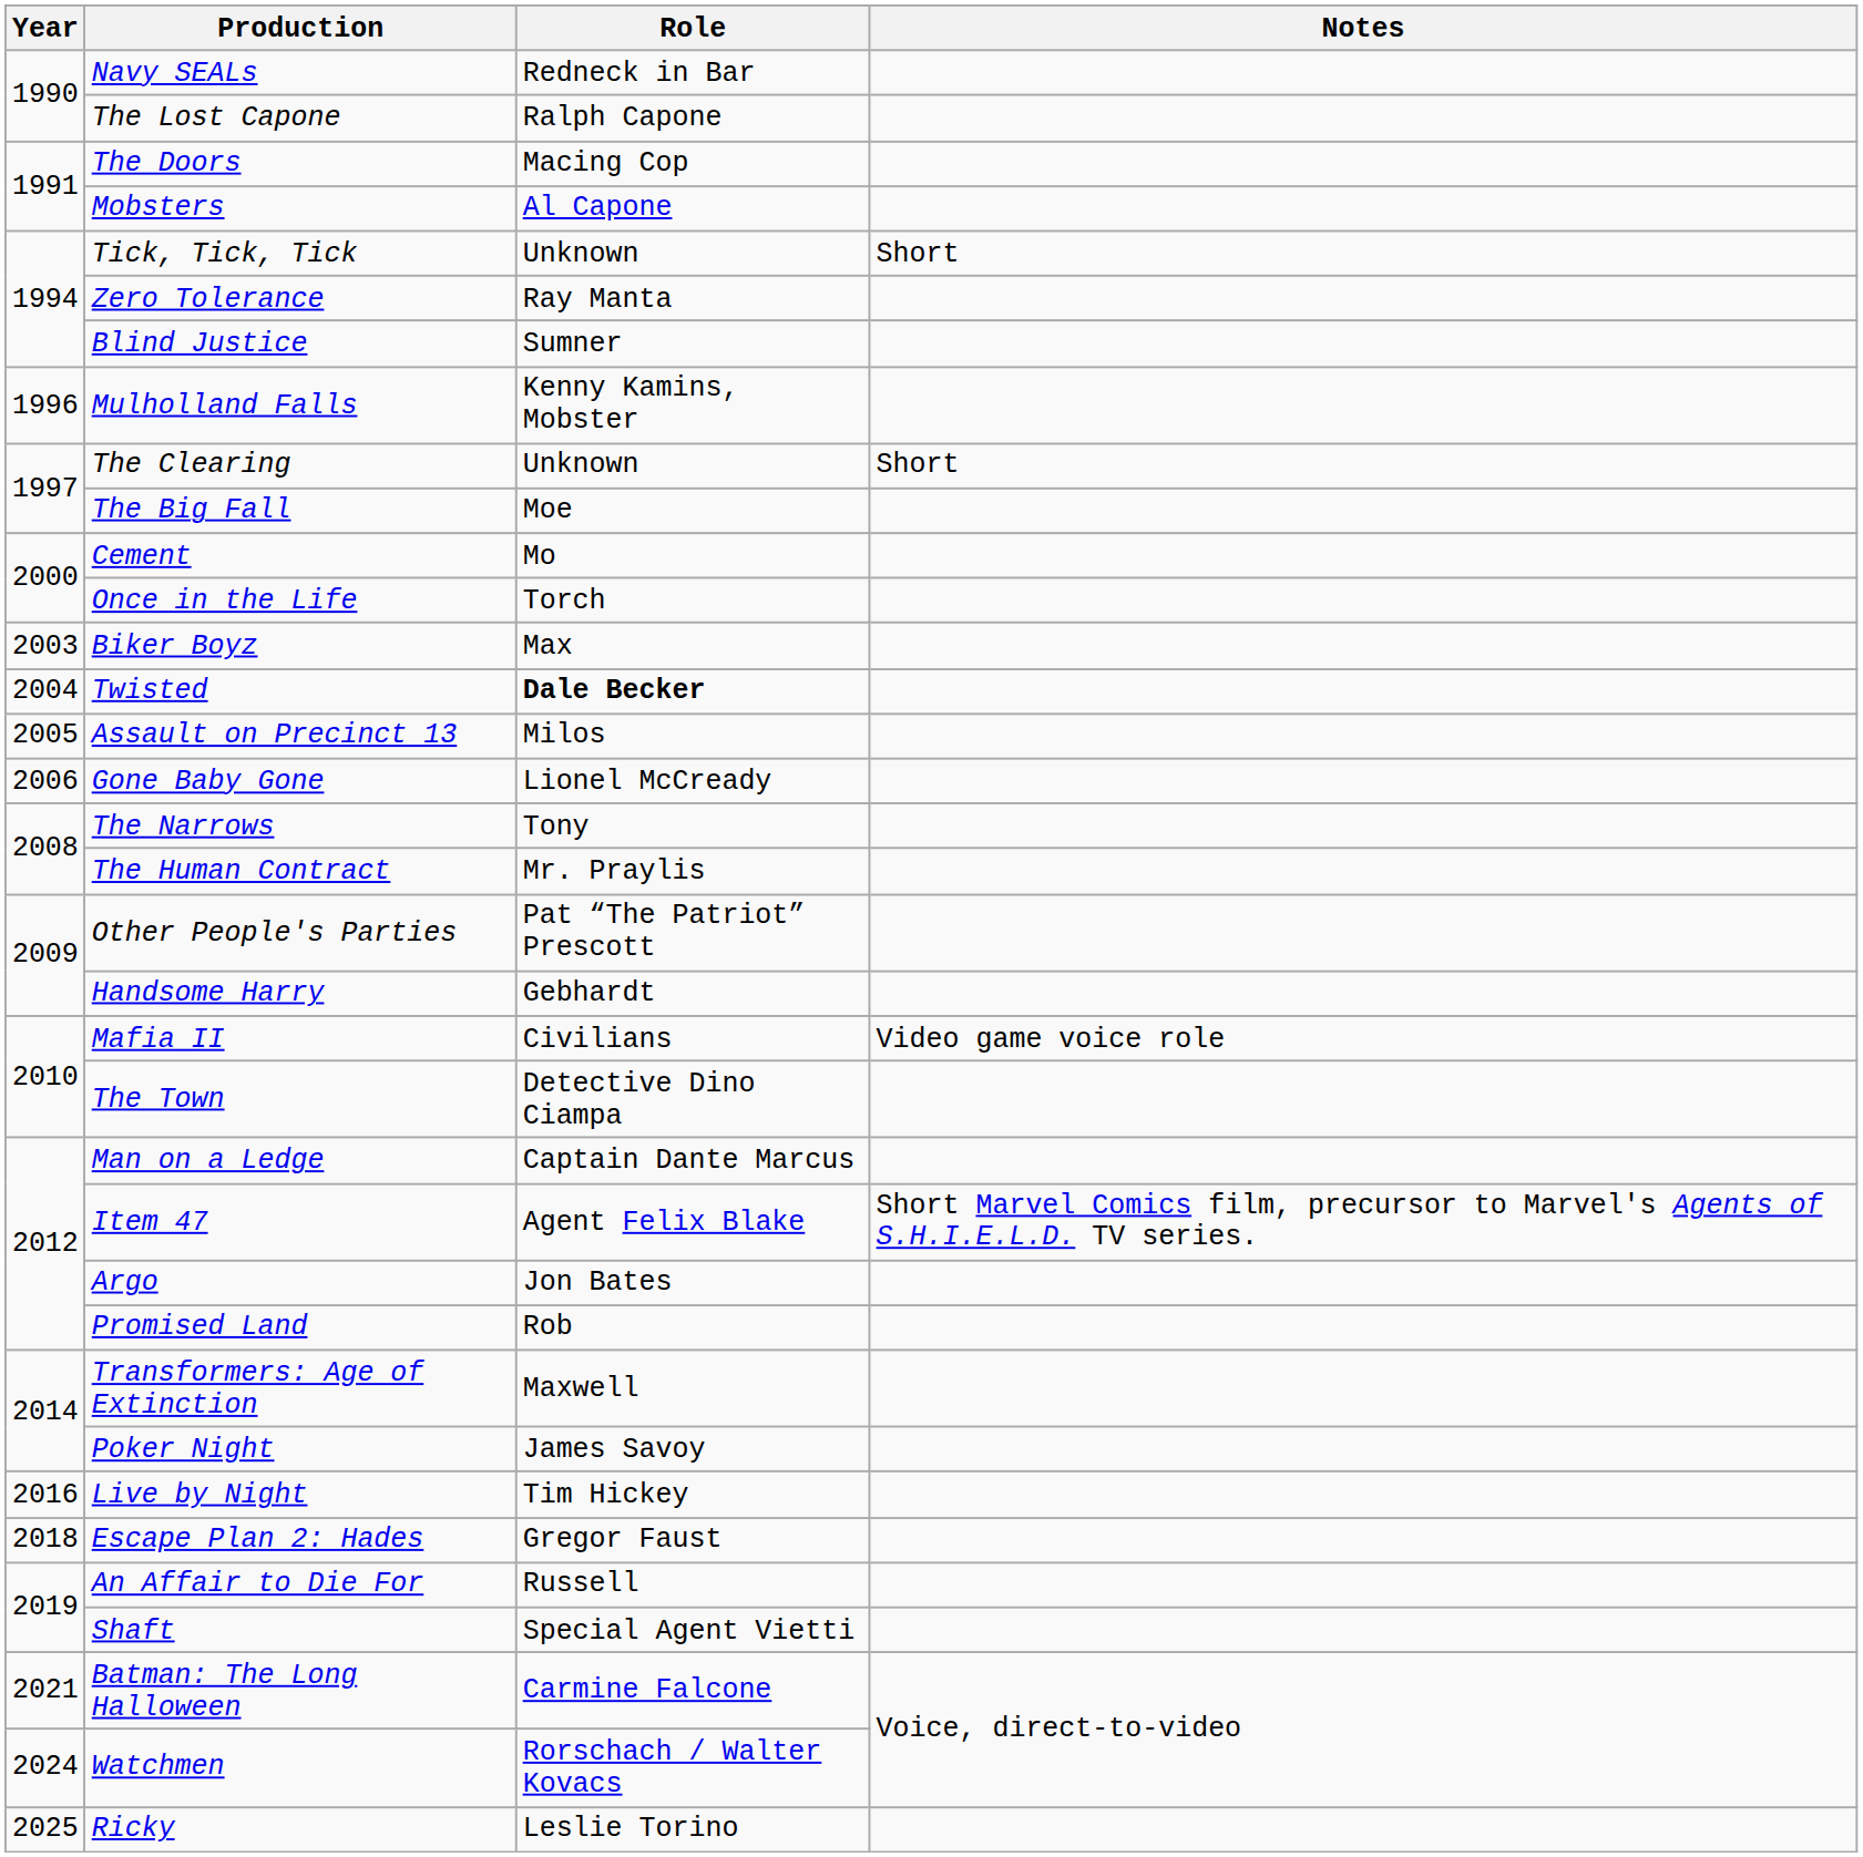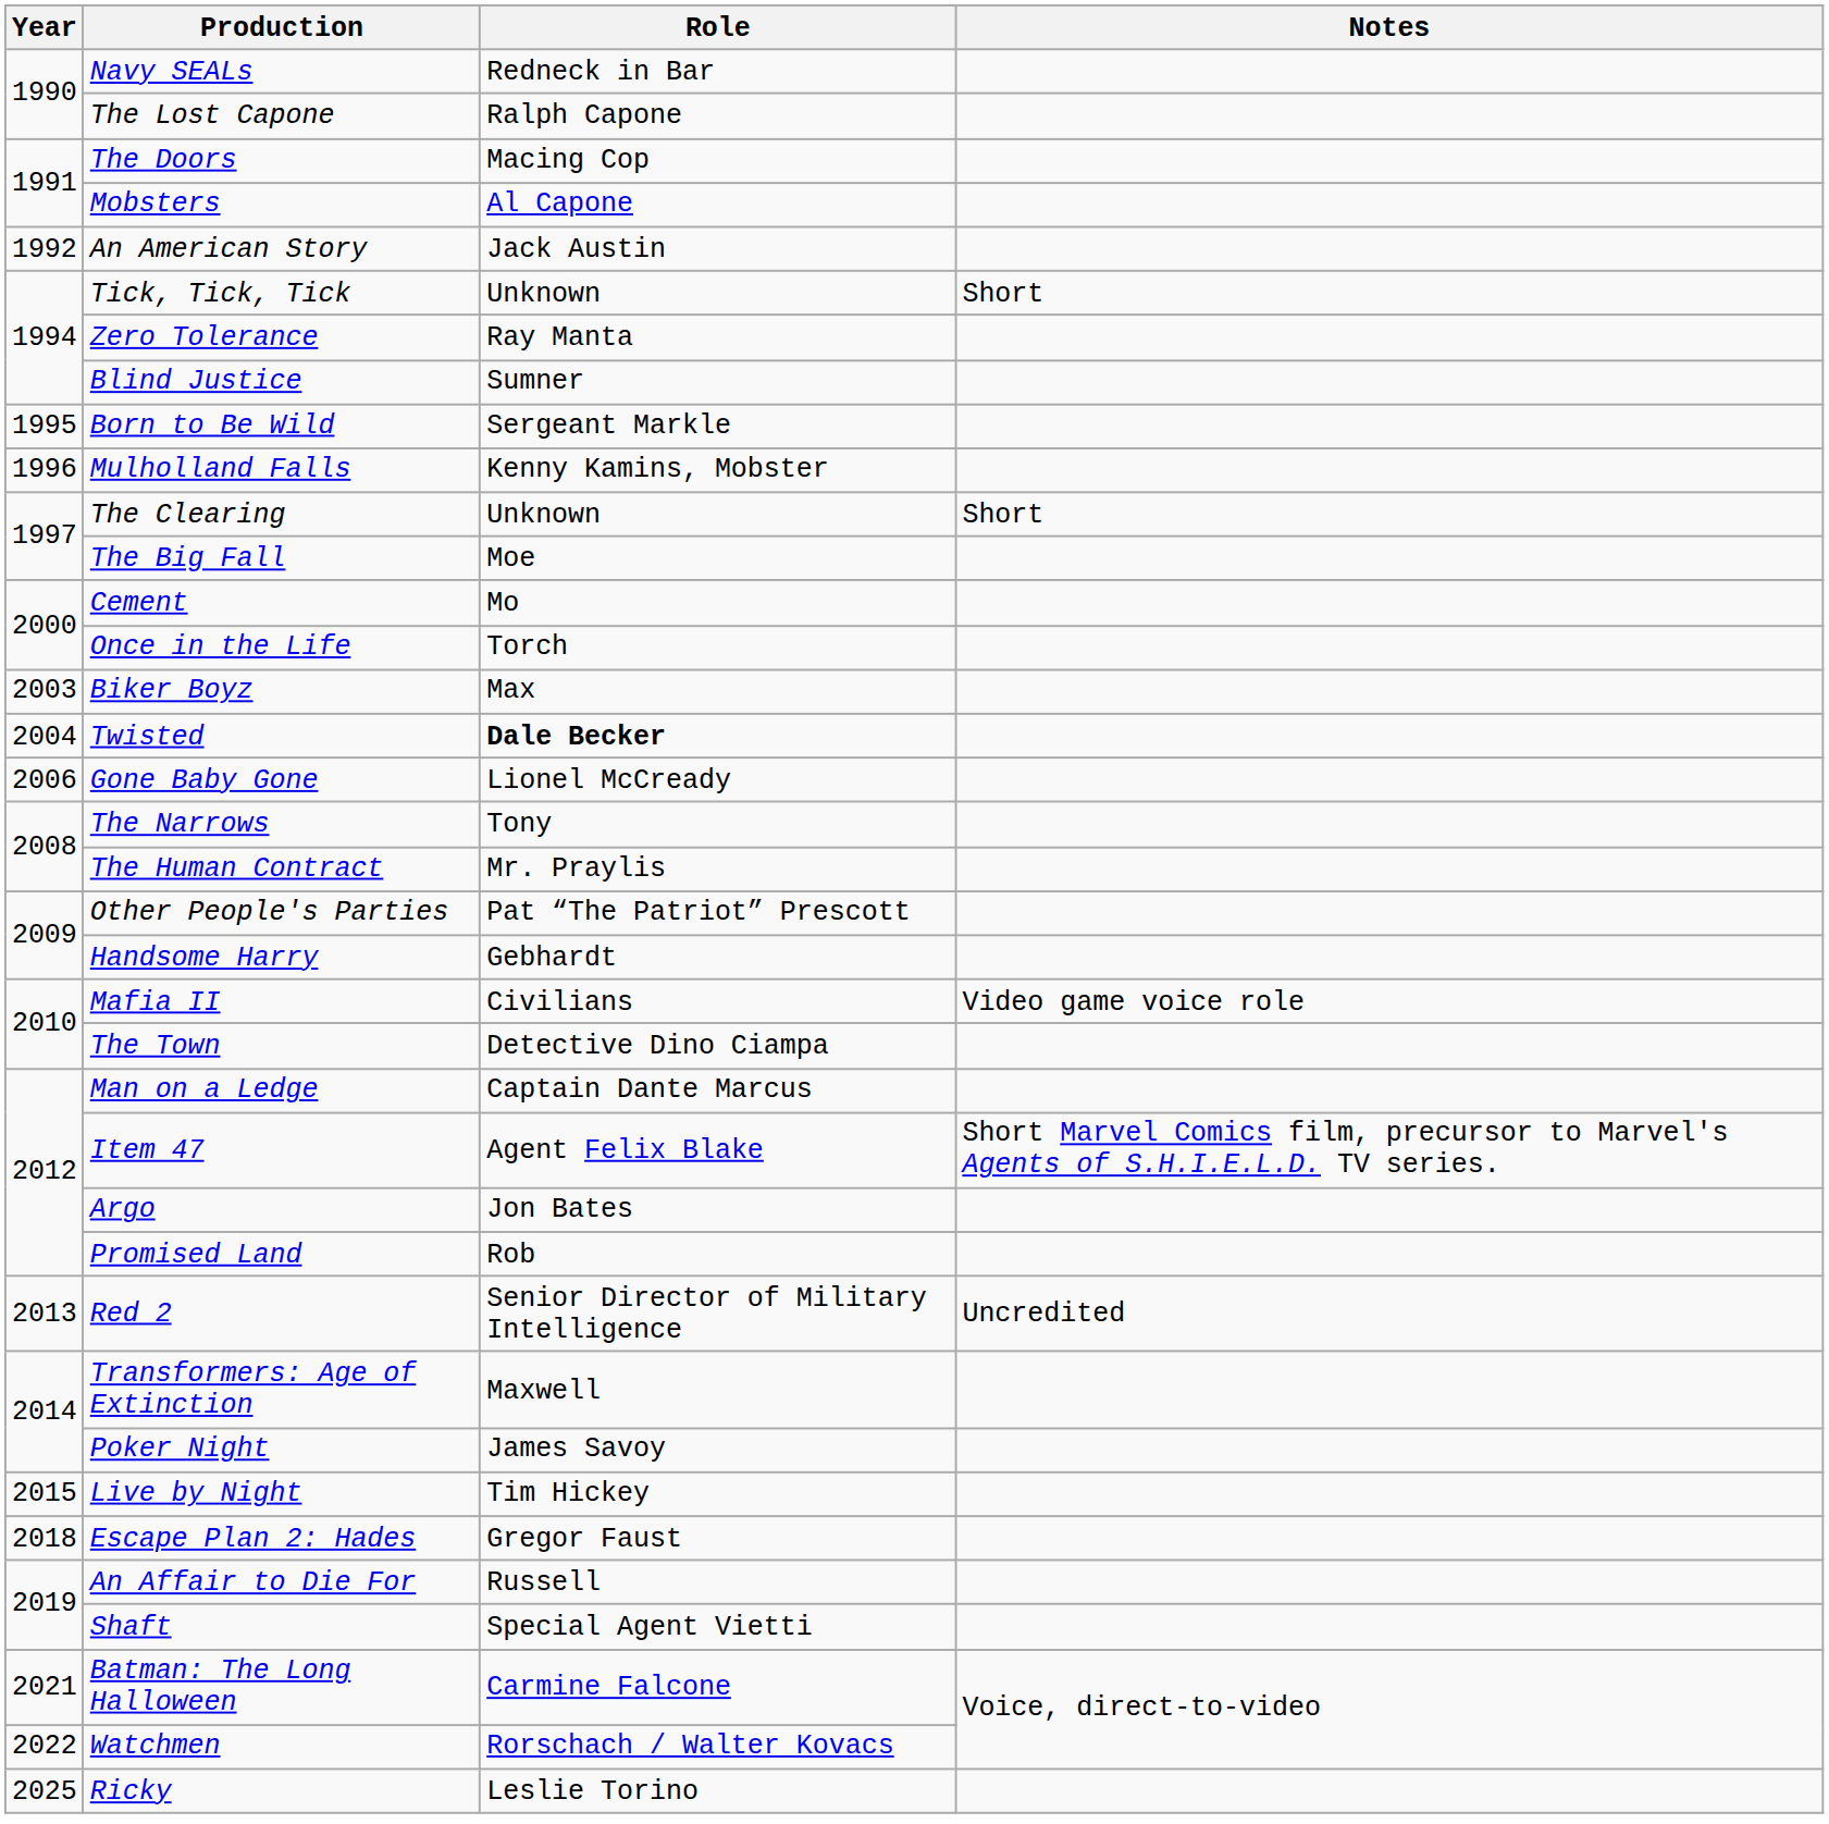+ row: 1992 | An American Story | Jack Austin
+ row: 1995 | Born to Be Wild | Sergeant Markle
- row: 2005 | Assault on Precinct 13 | Milos
+ row: 2013 | Red 2 | Senior Director of Military Intelligence | Uncredited
Live by Night | Year: 2016 -> 2015
Watchmen | Year: 2024 -> 2022
